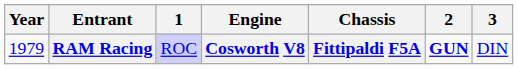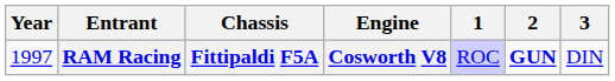columns swapped: Chassis <-> 1
RAM Racing | Year: 1979 -> 1997
